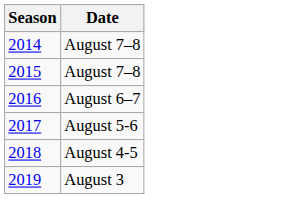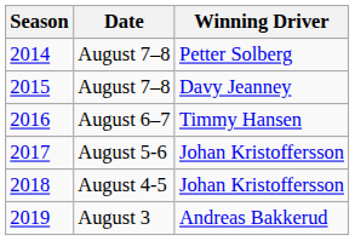+ column: Winning Driver | Petter Solberg | Davy Jeanney | Timmy Hansen | Johan Kristoffersson | Johan Kristoffersson | Andreas Bakkerud
